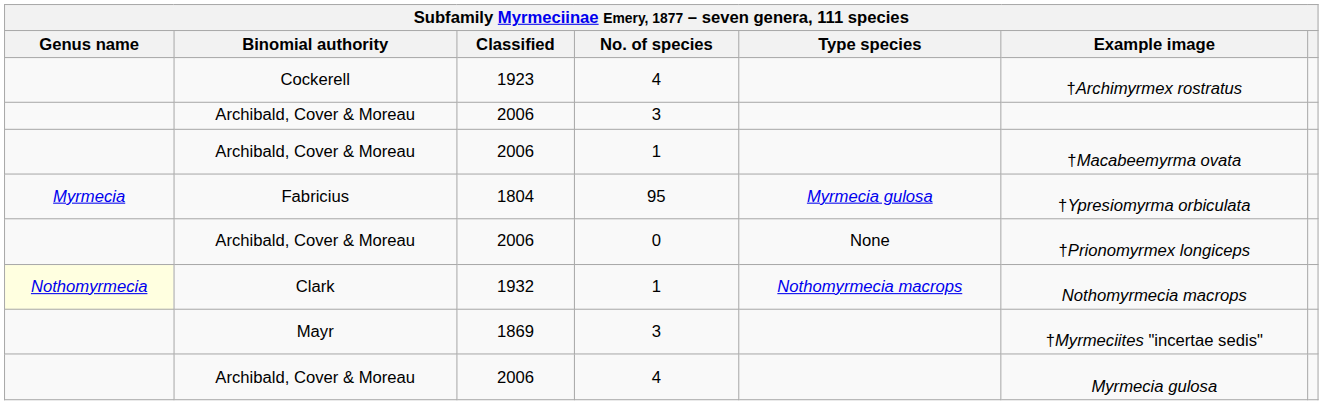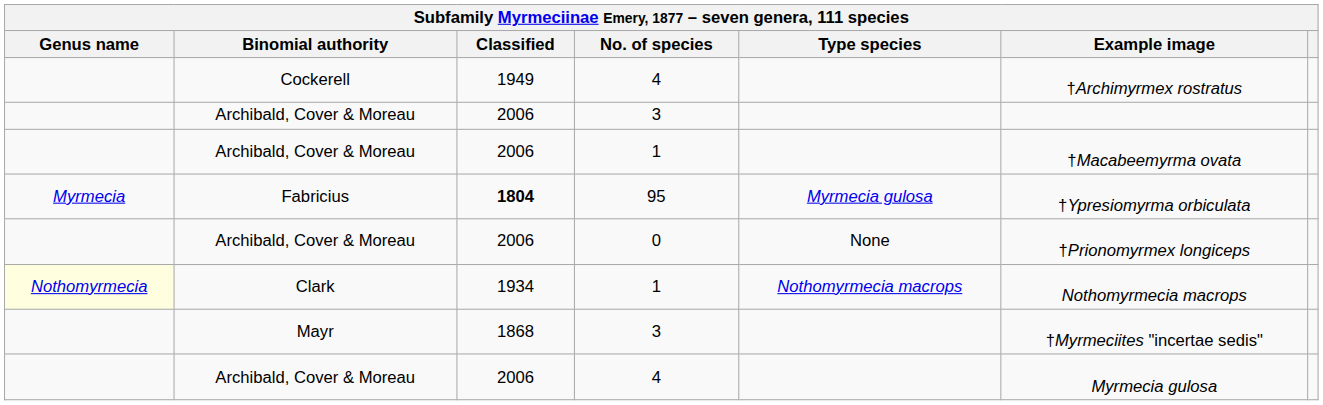Cockerell | Classified: 1923 -> 1949
Fabricius | Classified: normal -> bold
Clark | Classified: 1932 -> 1934
Mayr | Classified: 1869 -> 1868
